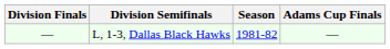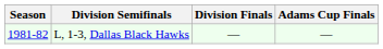columns swapped: Season <-> Division Finals
